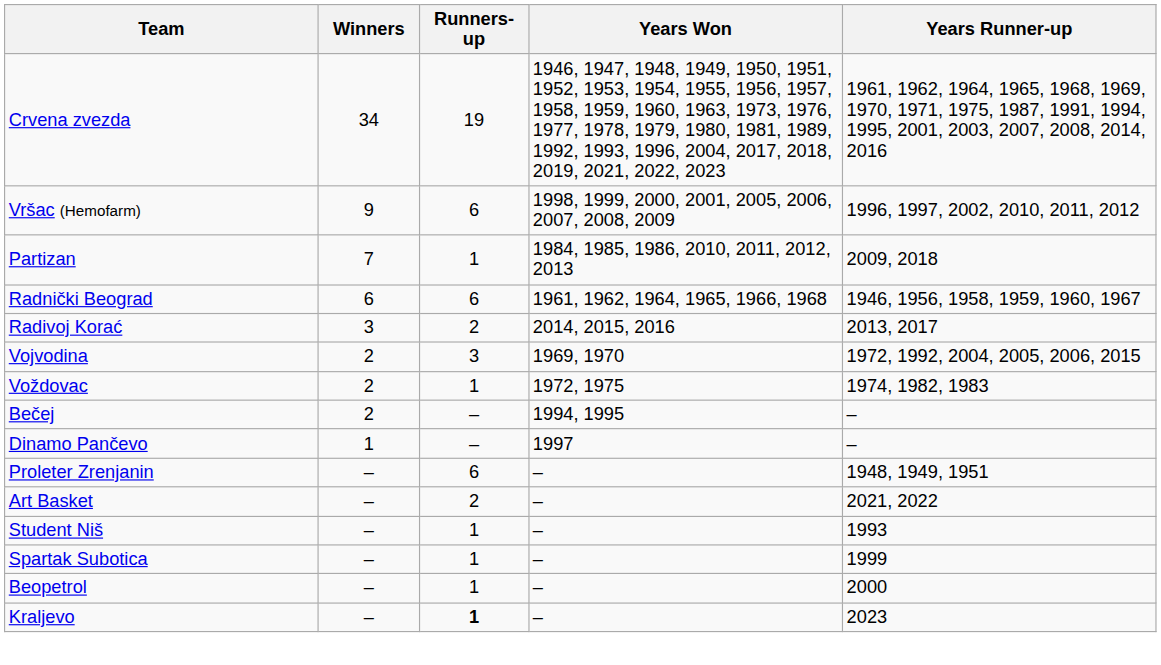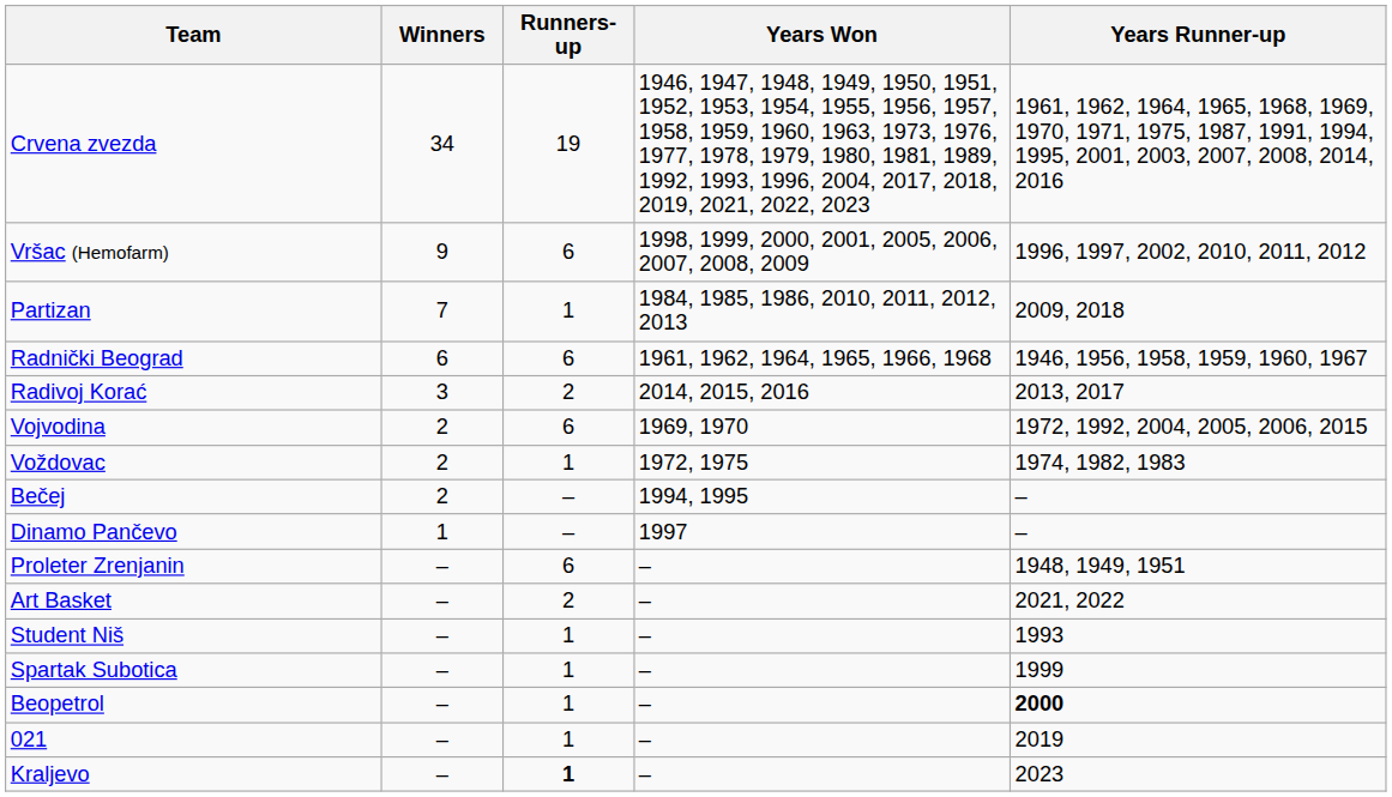Vojvodina | Runners-up: 3 -> 6
Beopetrol | Years Runner-up: normal -> bold
+ row: 021 | – | 1 | – | 2019
